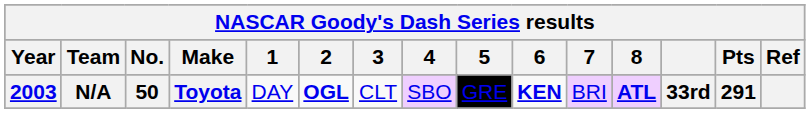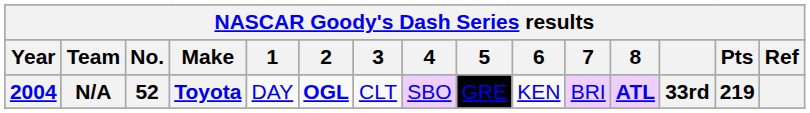N/A | Year: 2003 -> 2004
N/A | No.: 50 -> 52
N/A | 6: bold -> normal
N/A | Pts: 291 -> 219
